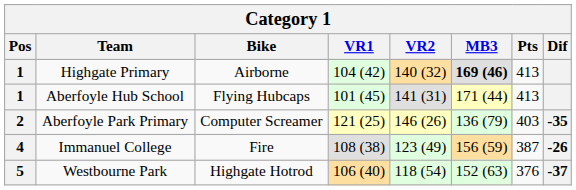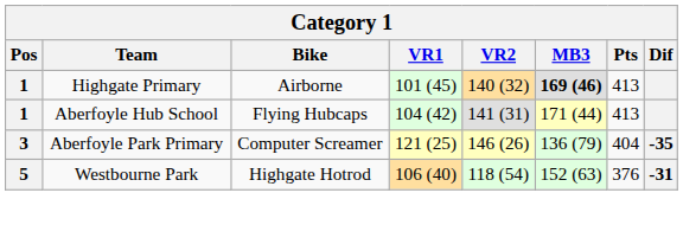Highgate Primary | VR1: 104 (42) -> 101 (45)
Aberfoyle Hub School | VR1: 101 (45) -> 104 (42)
Aberfoyle Park Primary | Pos: 2 -> 3
Aberfoyle Park Primary | Pts: 403 -> 404
- row: 4 | Immanuel College | Fire | 108 (38) | 123 (49) | 156 (59) | 387 | -26
Westbourne Park | Dif: -37 -> -31
